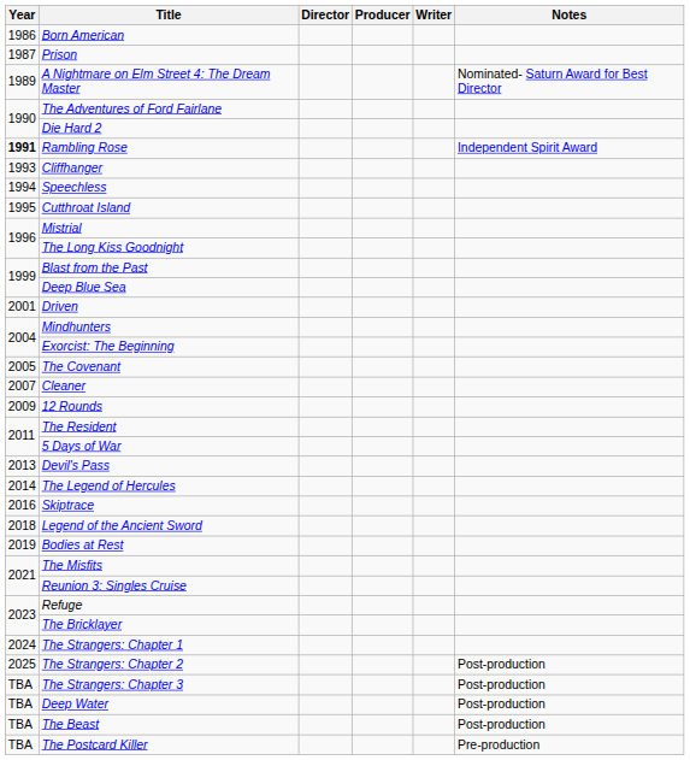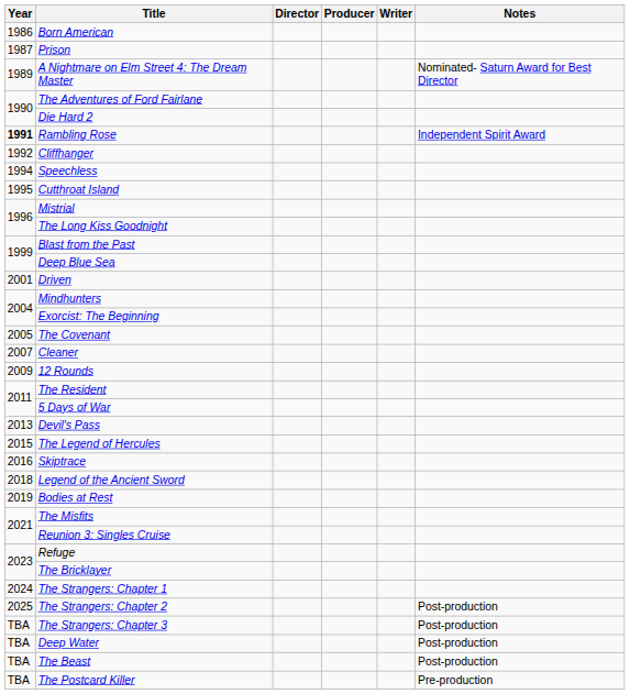Cliffhanger | Year: 1993 -> 1992
The Legend of Hercules | Year: 2014 -> 2015
